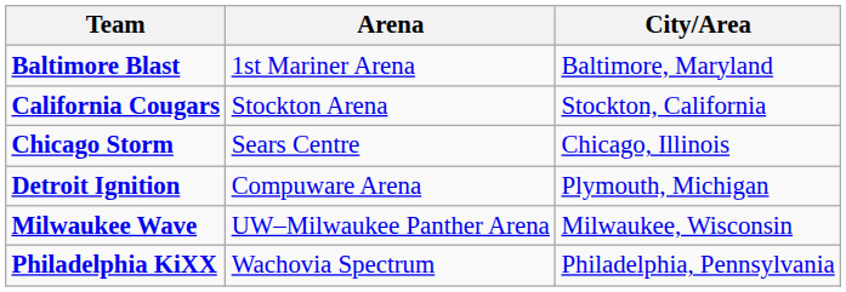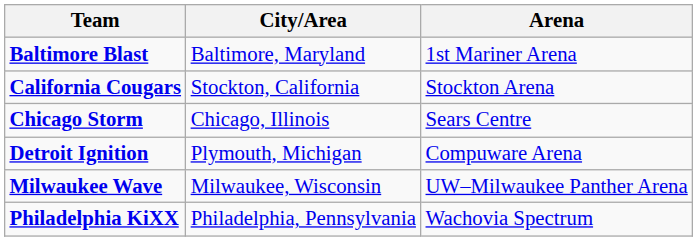columns swapped: City/Area <-> Arena
